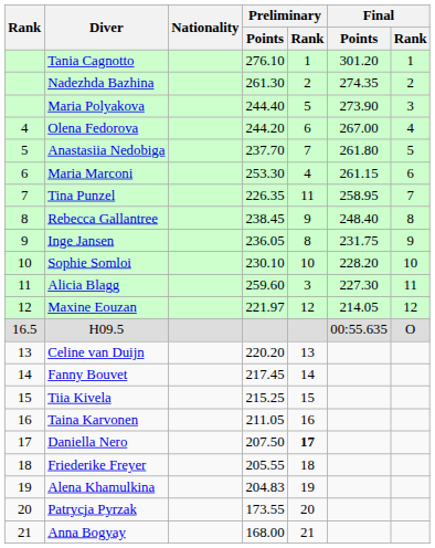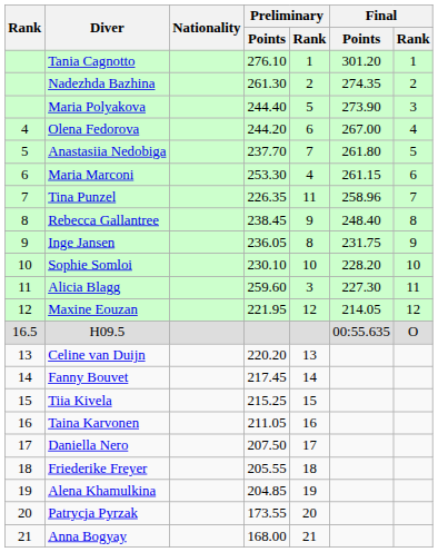Tina Punzel | Final / Points: 258.95 -> 258.96
Maxine Eouzan | Preliminary / Points: 221.97 -> 221.95
Daniella Nero | Preliminary / Rank: bold -> normal
Alena Khamulkina | Preliminary / Points: 204.83 -> 204.85
